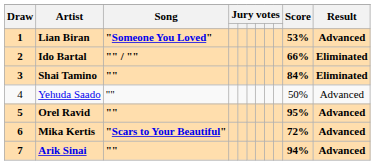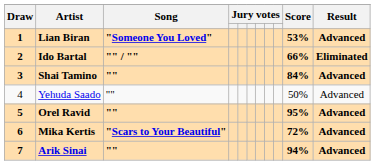Shai Tamino | Result: Eliminated -> Advanced
